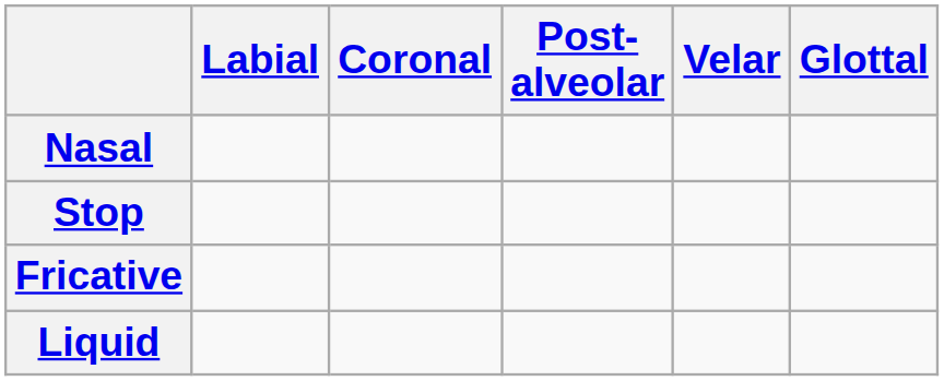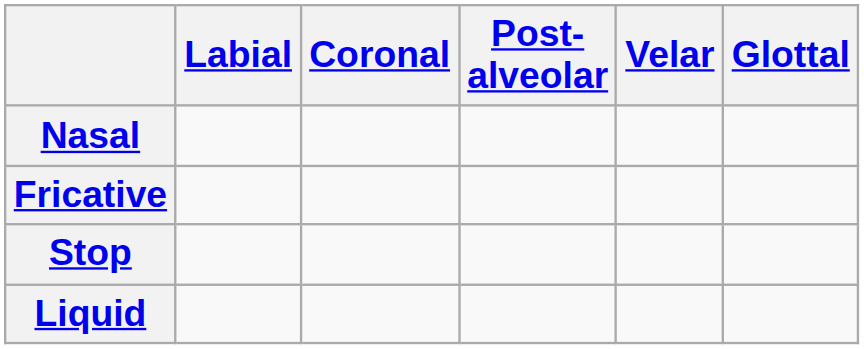rows swapped: Stop <-> Fricative
